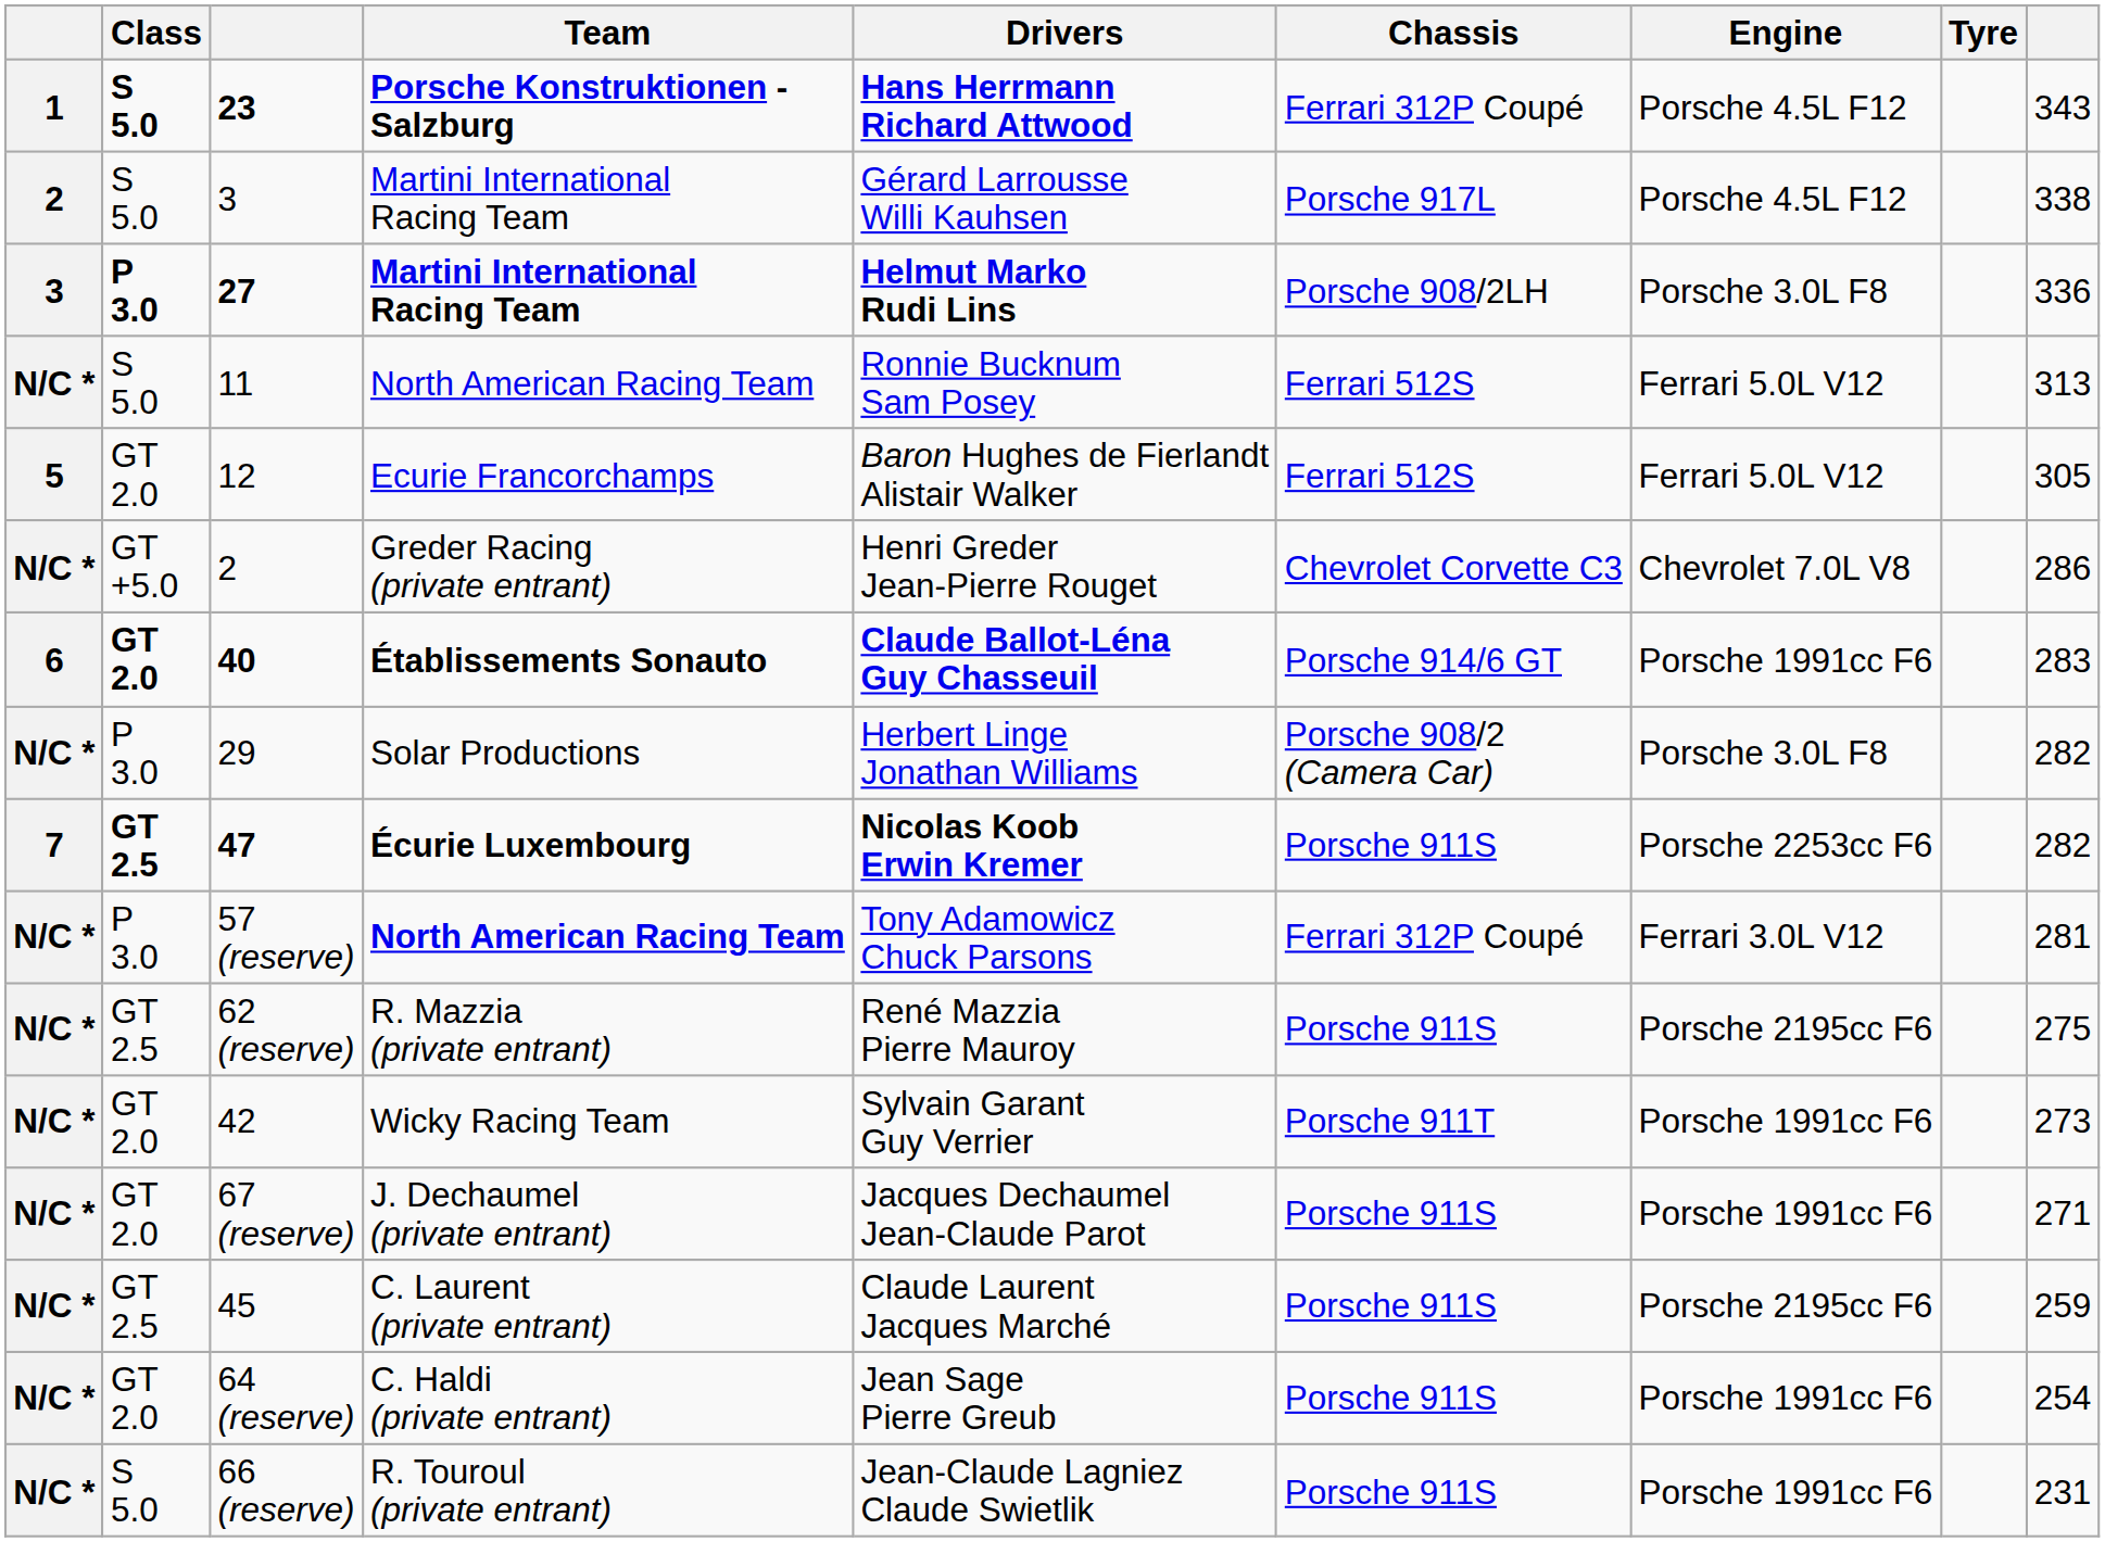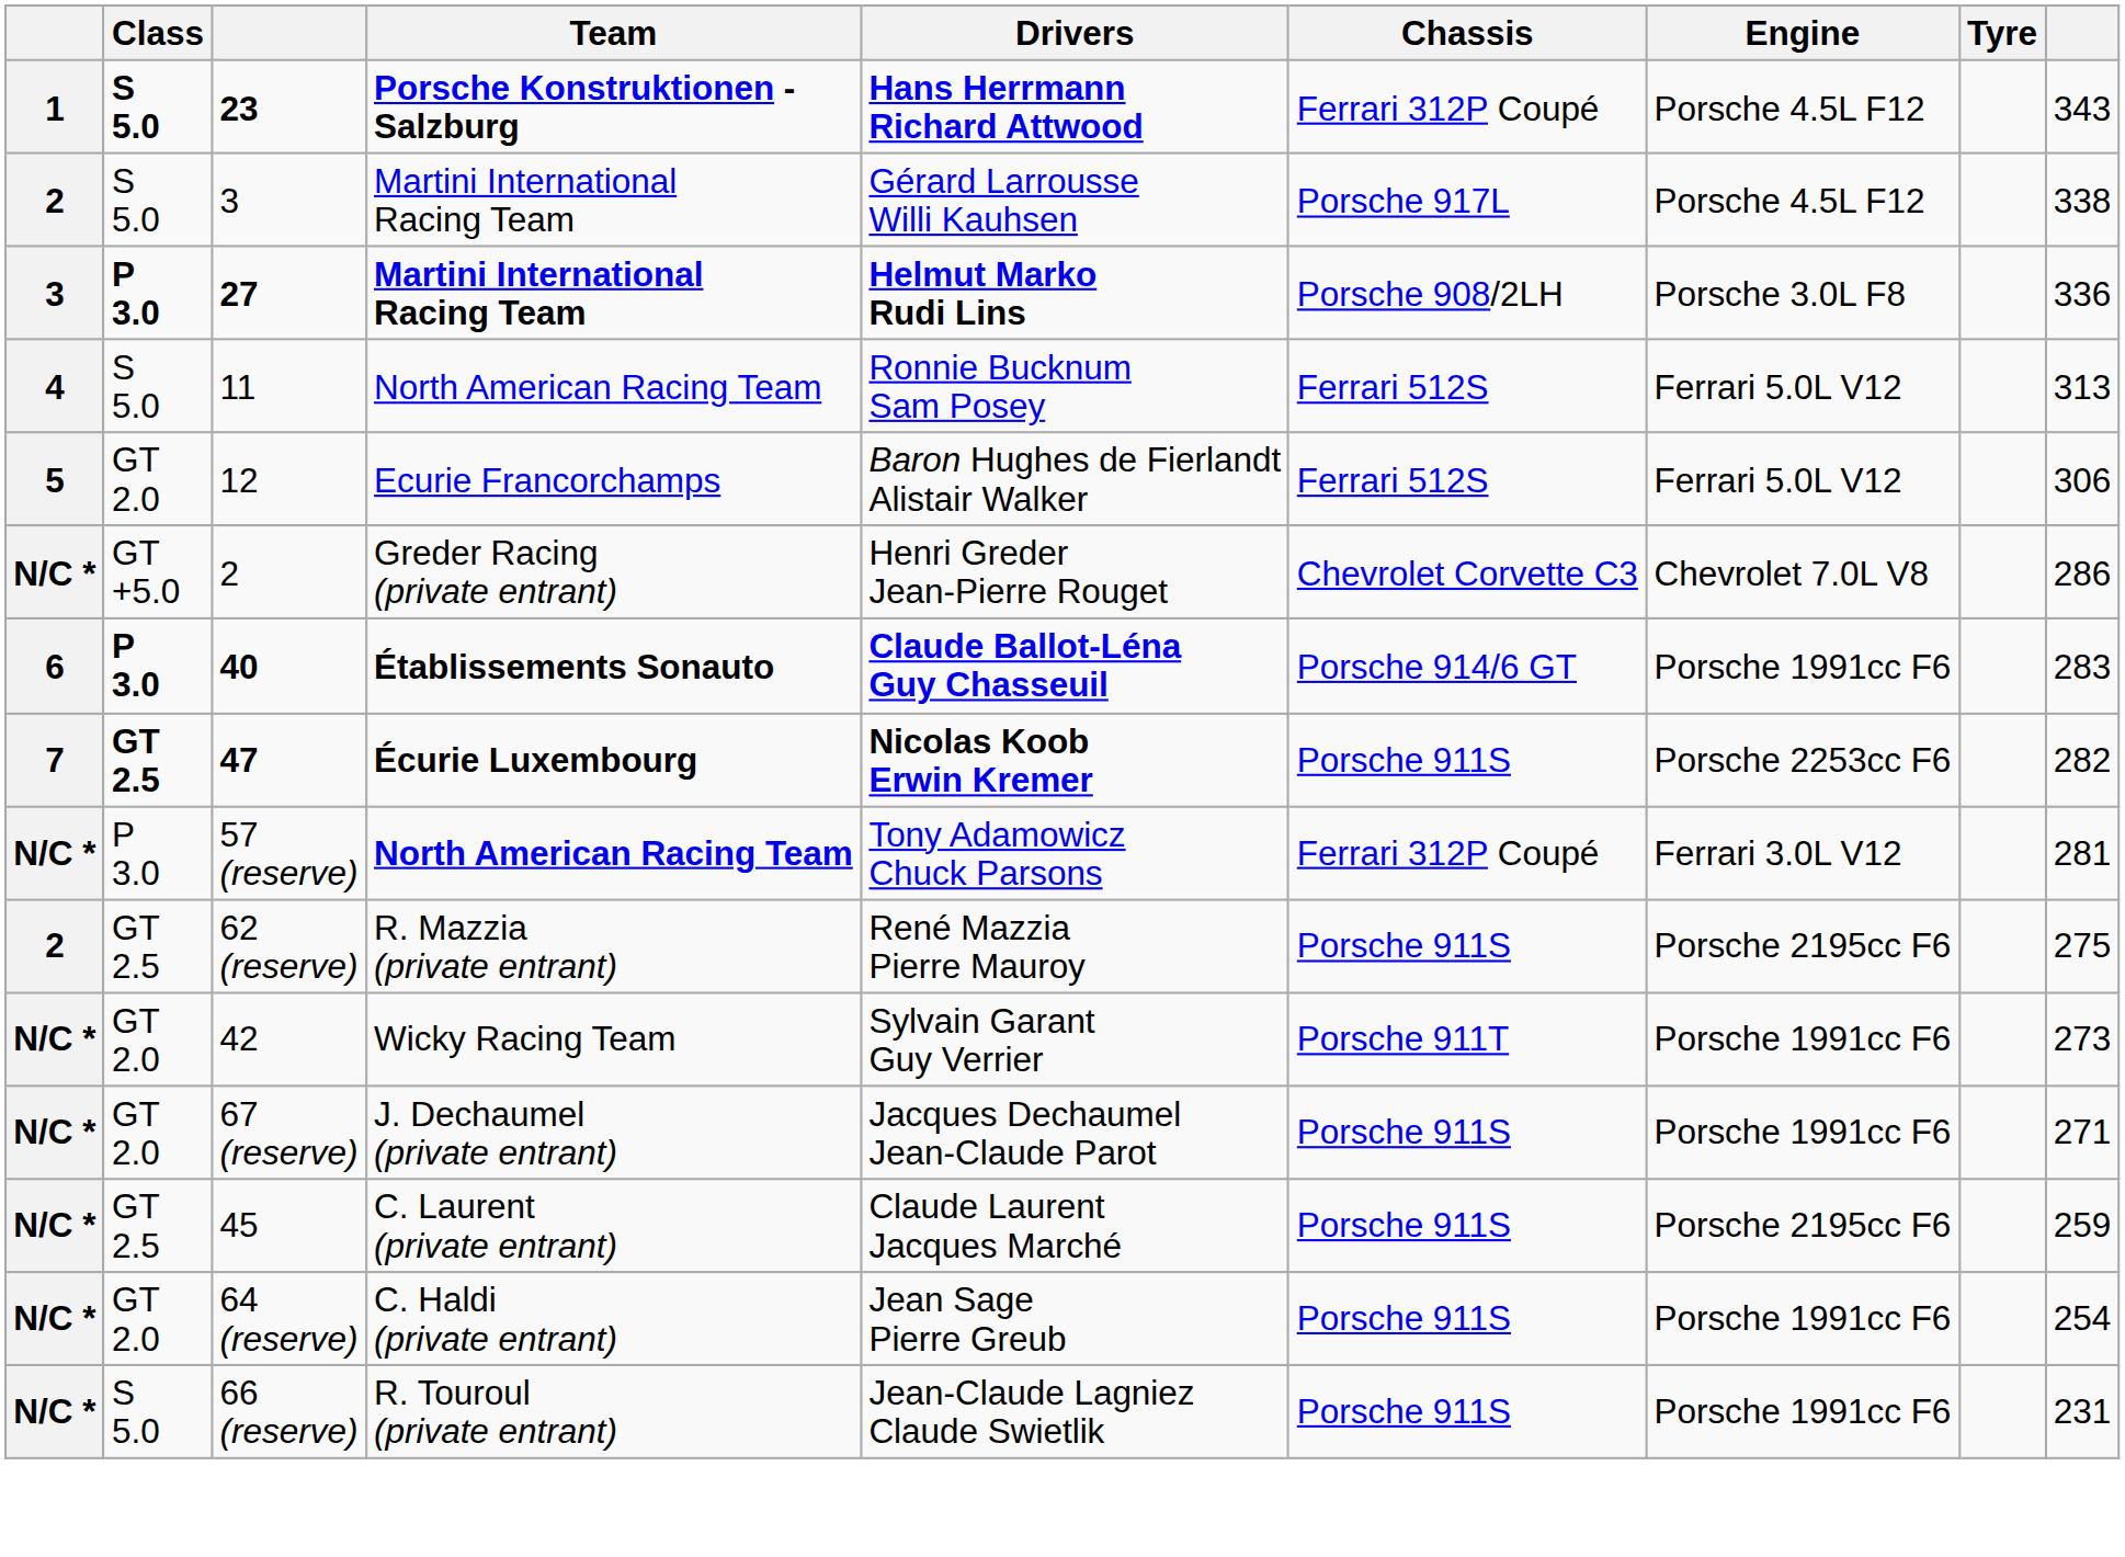11 | column 1: N/C * -> 4
12 | column 9: 305 -> 306
40 | Class: GT 2.0 -> P 3.0
- row: N/C * | P 3.0 | 29 | Solar Productions | Herbert Linge Jonathan Williams | Porsche 908/2 (Camera Car) | Porsche 3.0L F8 | 282
62 (reserve) | column 1: N/C * -> 2
